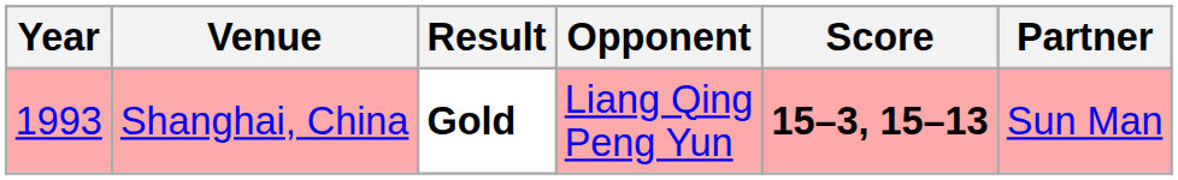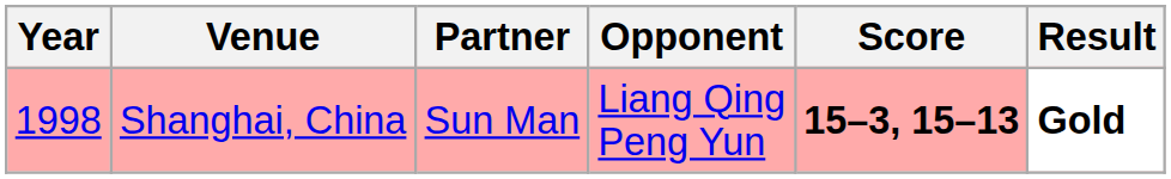columns swapped: Partner <-> Result
Shanghai, China | Year: 1993 -> 1998
